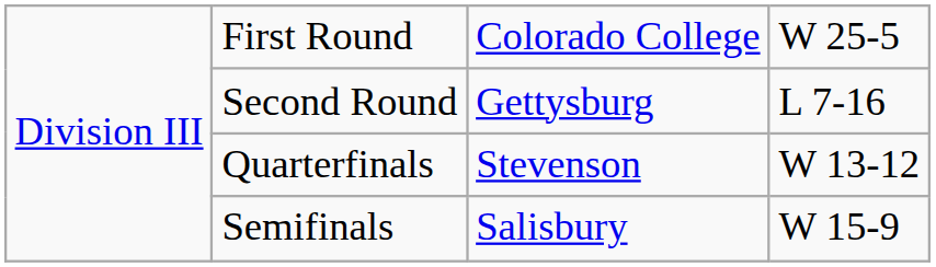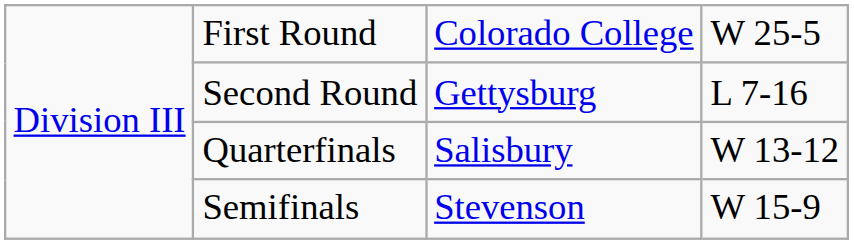Quarterfinals | column 3: Stevenson -> Salisbury
Semifinals | column 3: Salisbury -> Stevenson
